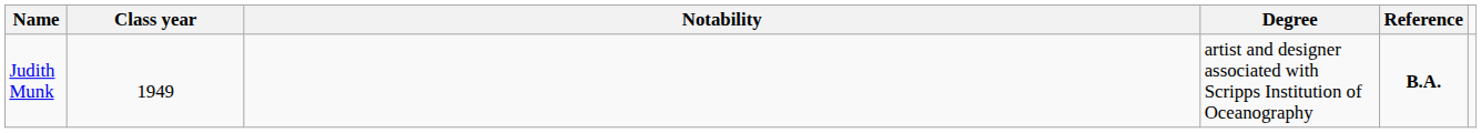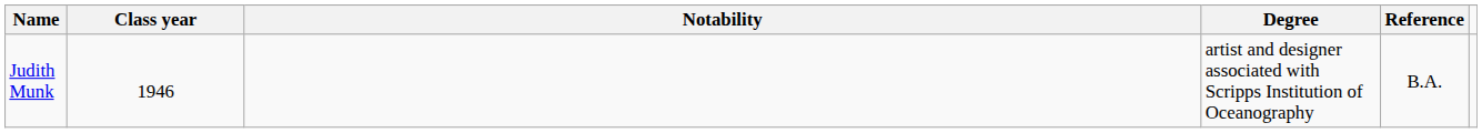Judith Munk | Class year: 1949 -> 1946
Judith Munk | Reference: bold -> normal
